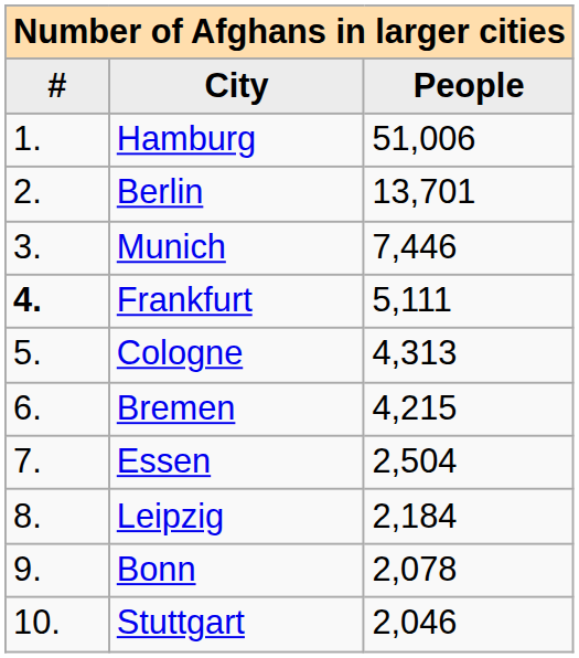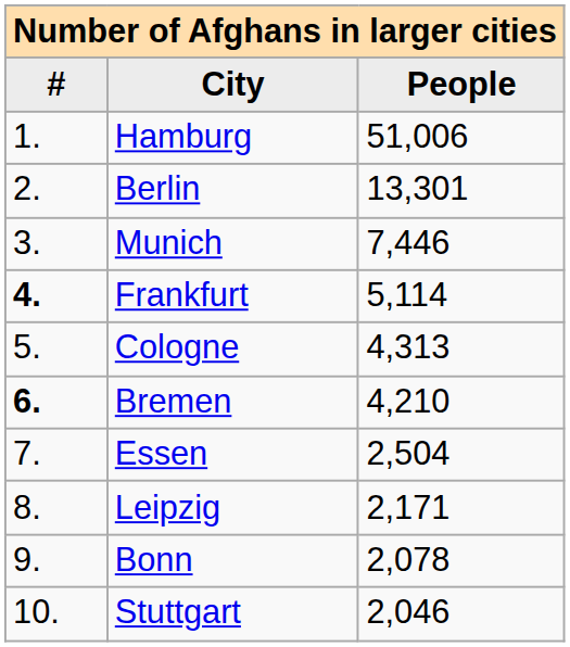Berlin | People: 13,701 -> 13,301
Frankfurt | People: 5,111 -> 5,114
Bremen | #: normal -> bold
Bremen | People: 4,215 -> 4,210
Leipzig | People: 2,184 -> 2,171
